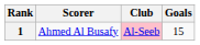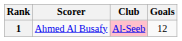1 | Goals: 15 -> 12
